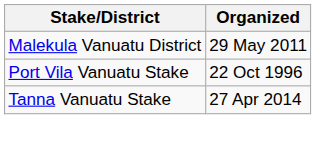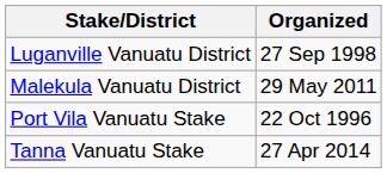+ row: Luganville Vanuatu District | 27 Sep 1998
